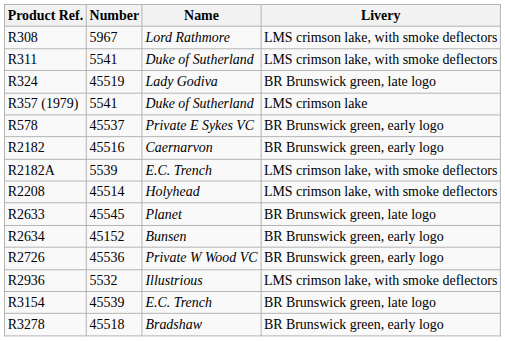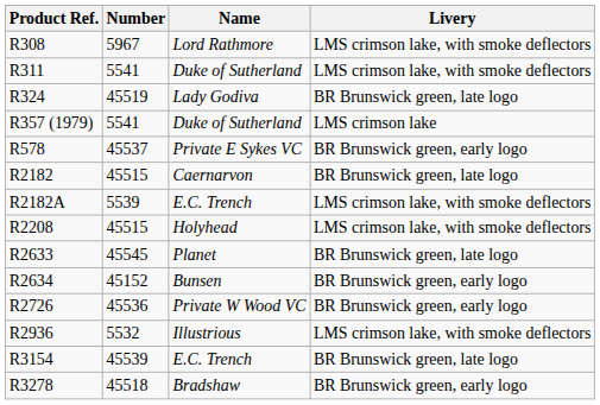R2182 | Number: 45516 -> 45515
R2182 | Livery: BR Brunswick green, early logo -> BR Brunswick green, late logo
R2208 | Number: 45514 -> 45515
